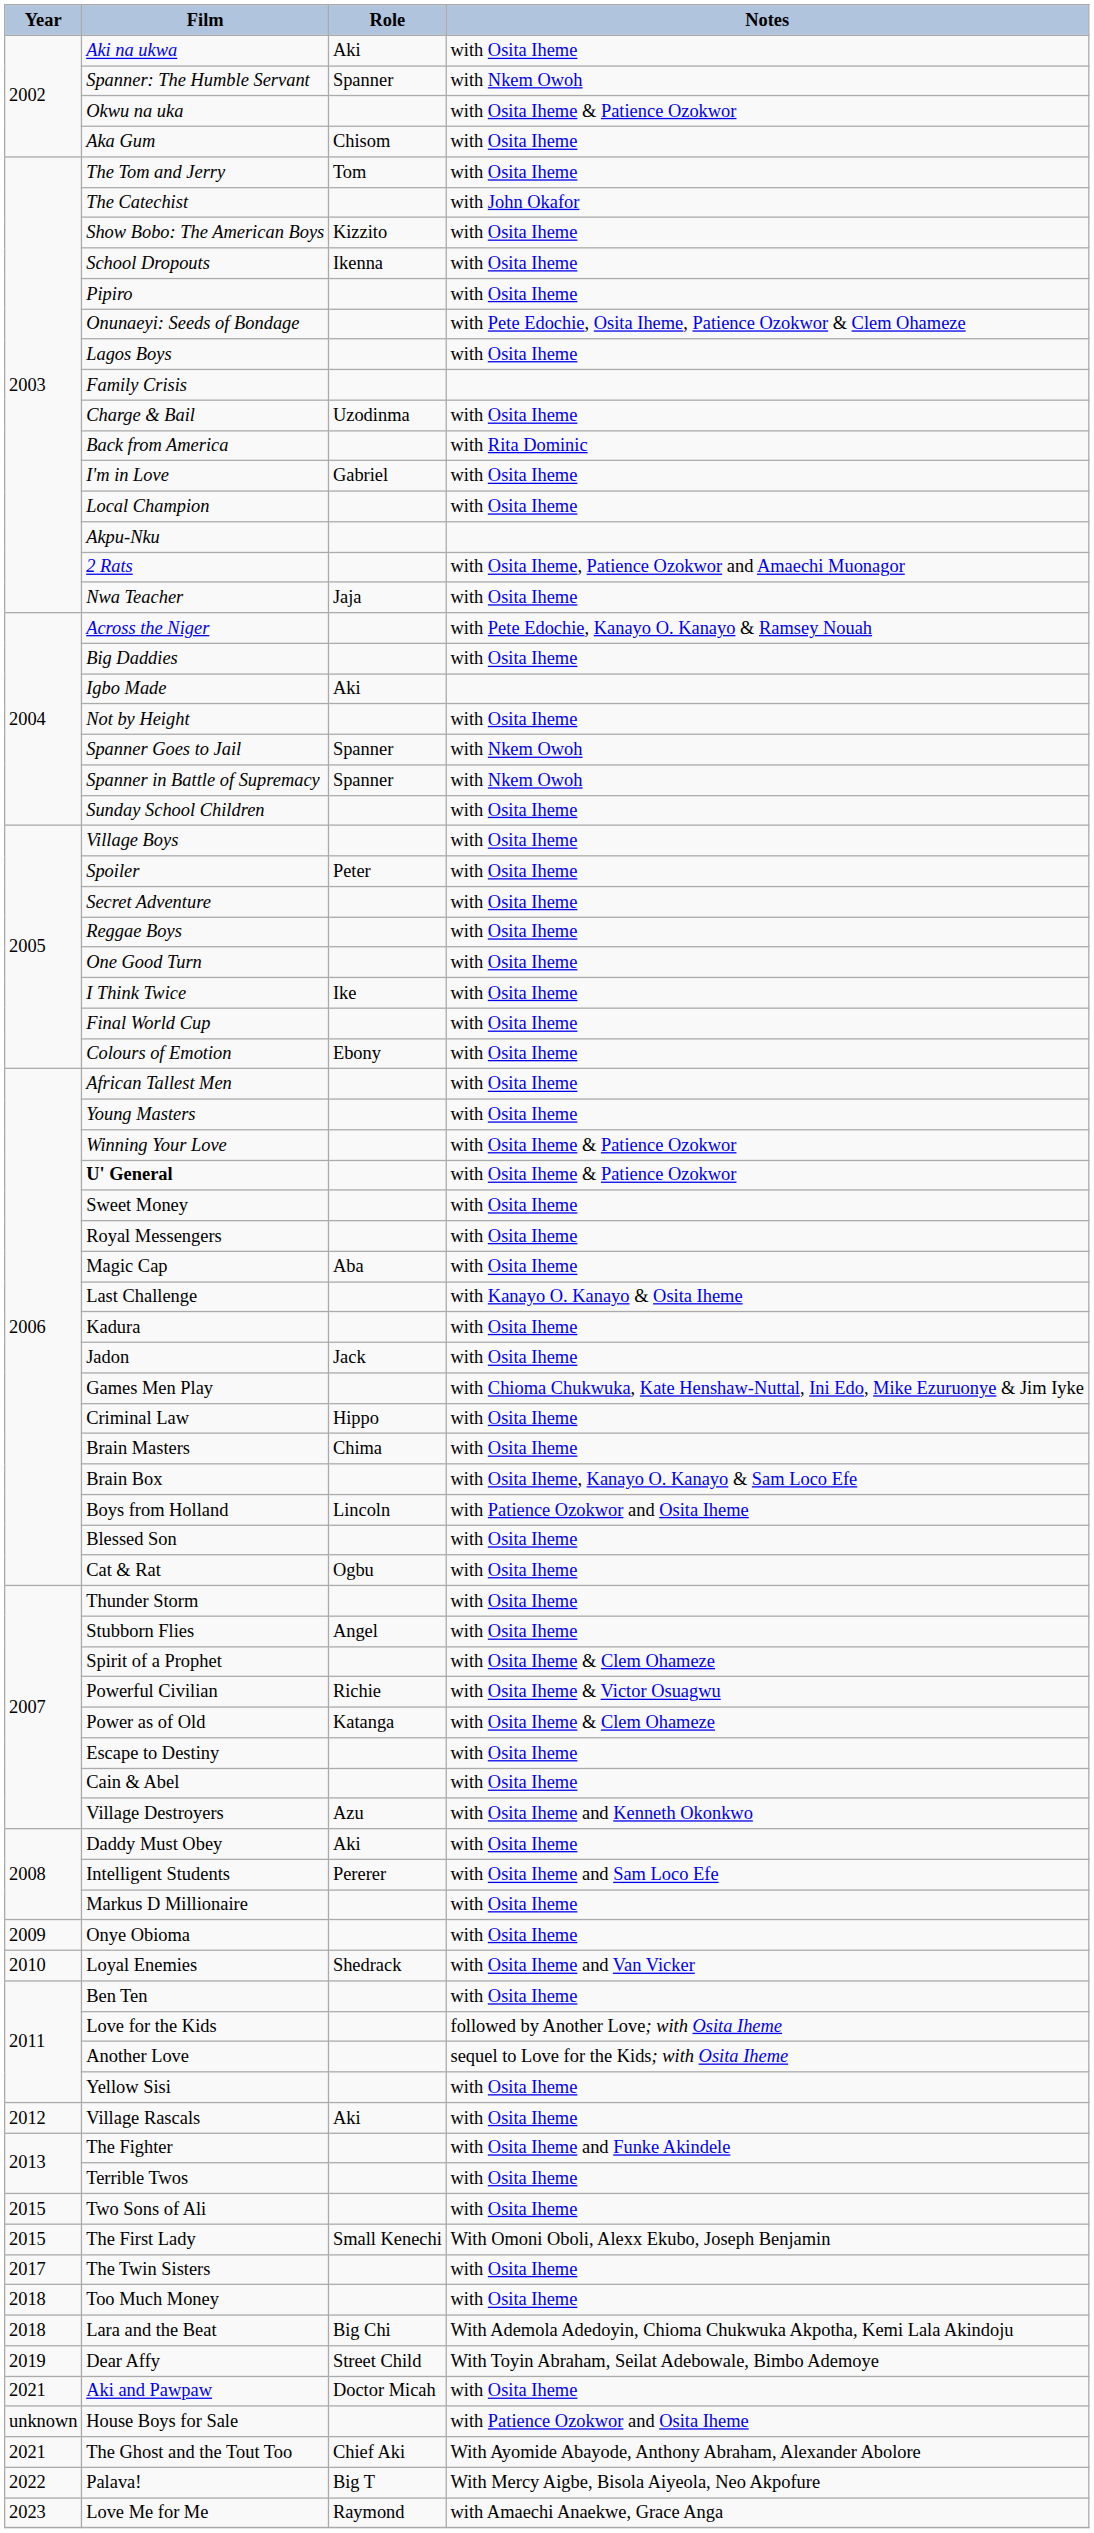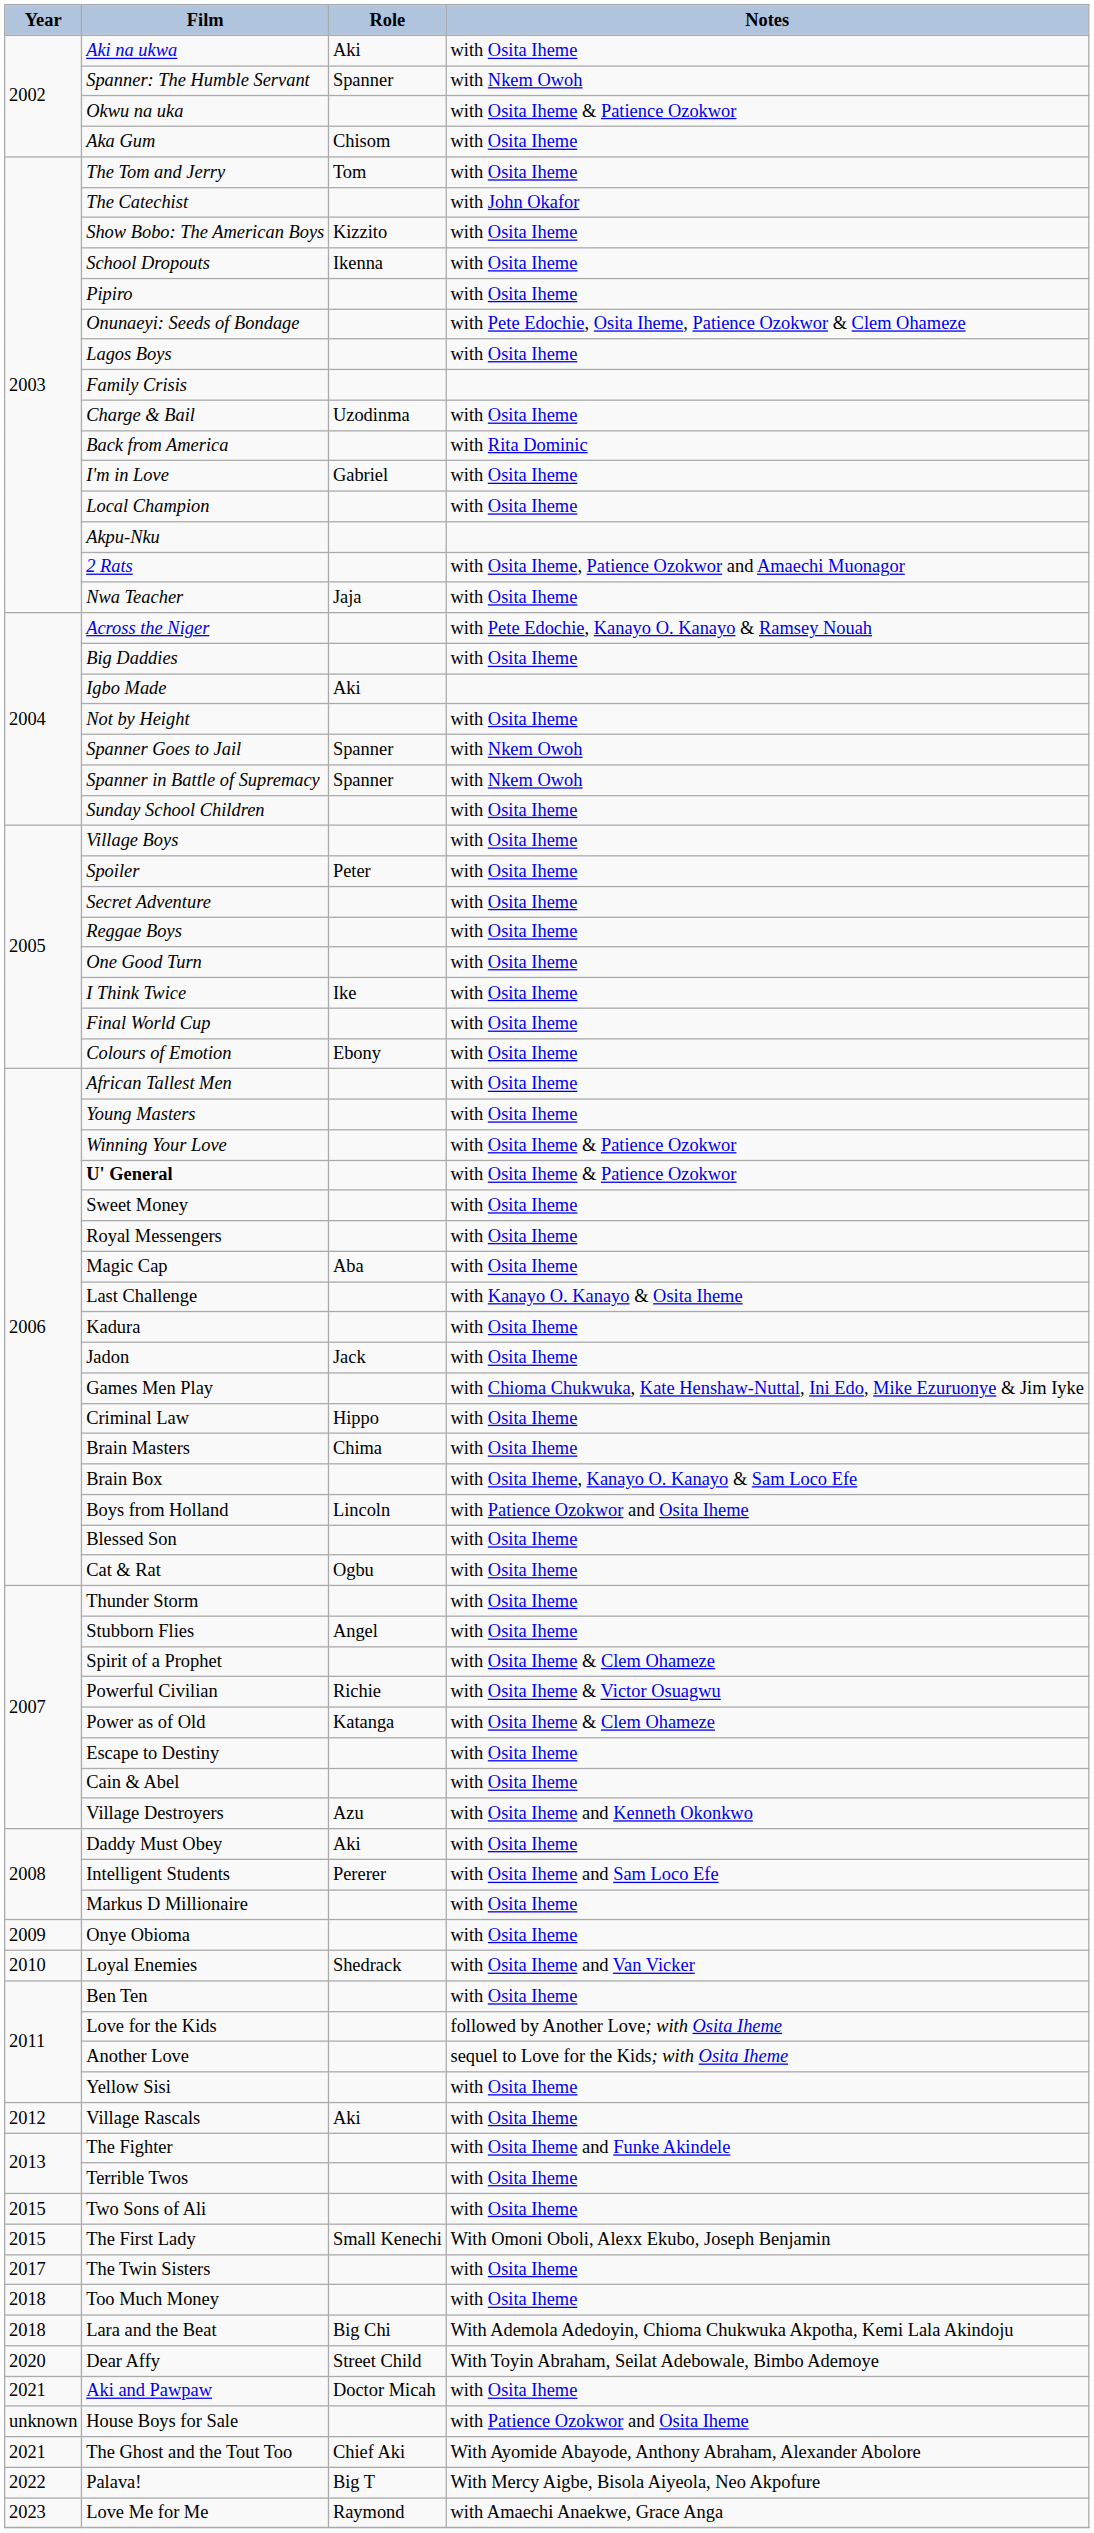Dear Affy | Year: 2019 -> 2020
